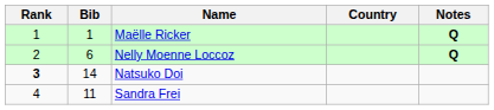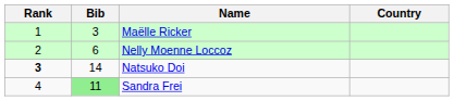- column: Notes | Q | Q
Maëlle Ricker | Bib: 1 -> 3
Sandra Frei | Bib: no background -> lightgreen background
